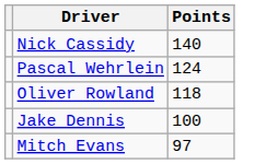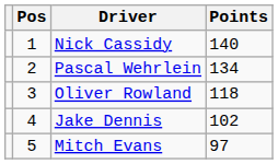+ column: Pos | 1 | 2 | 3 | 4 | 5
Pascal Wehrlein | Points: 124 -> 134
Jake Dennis | Points: 100 -> 102
